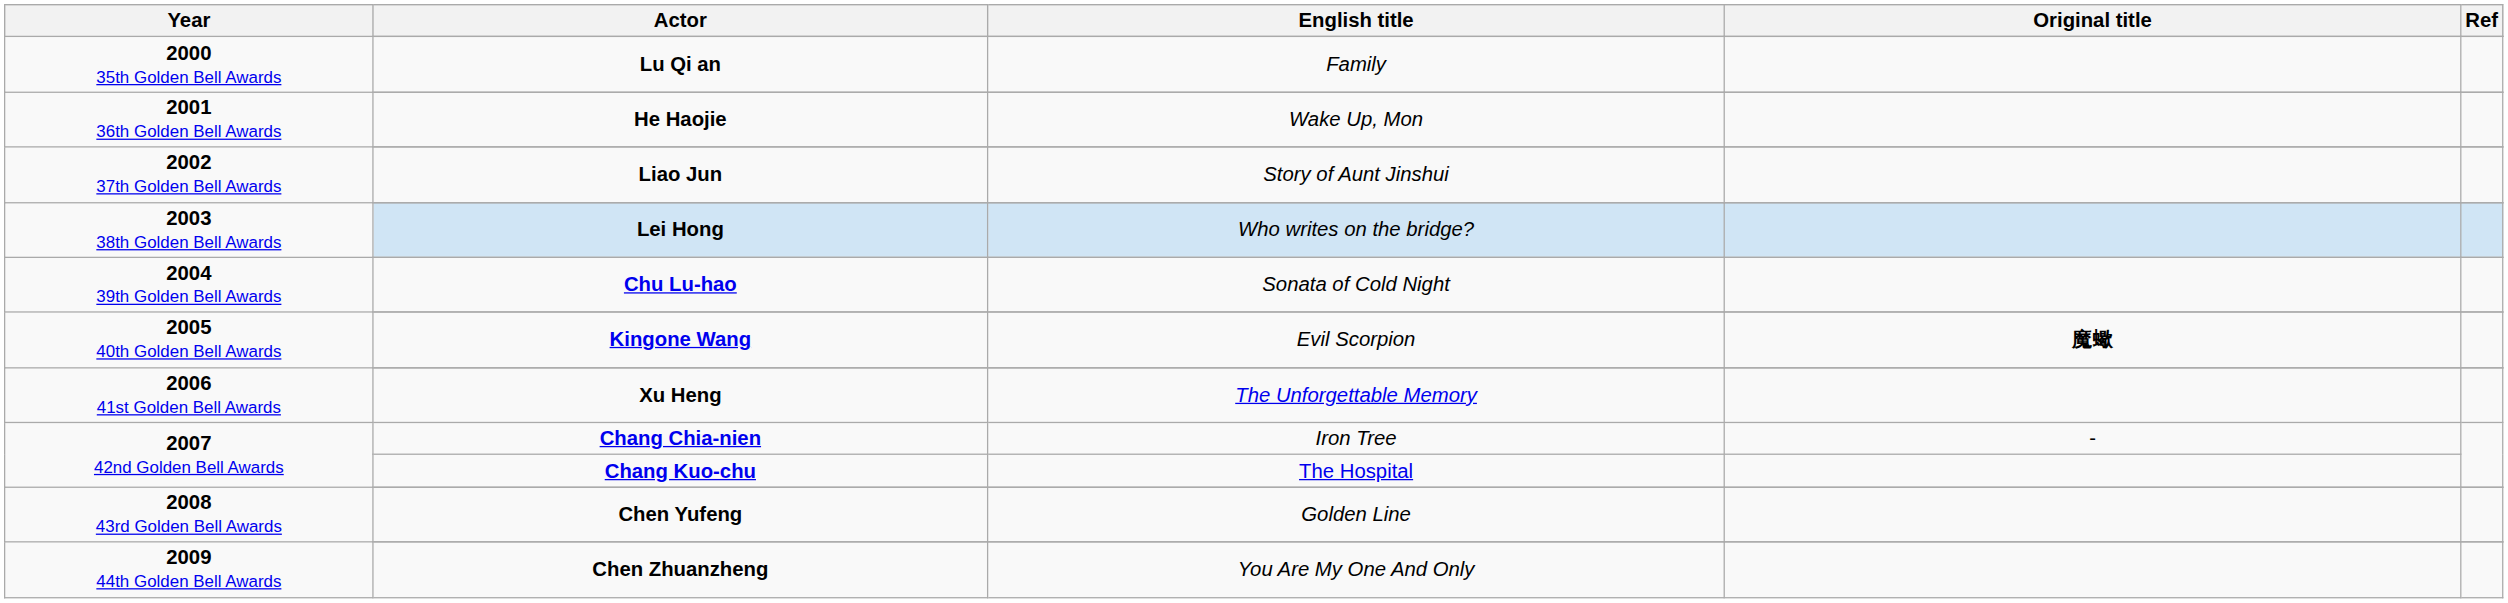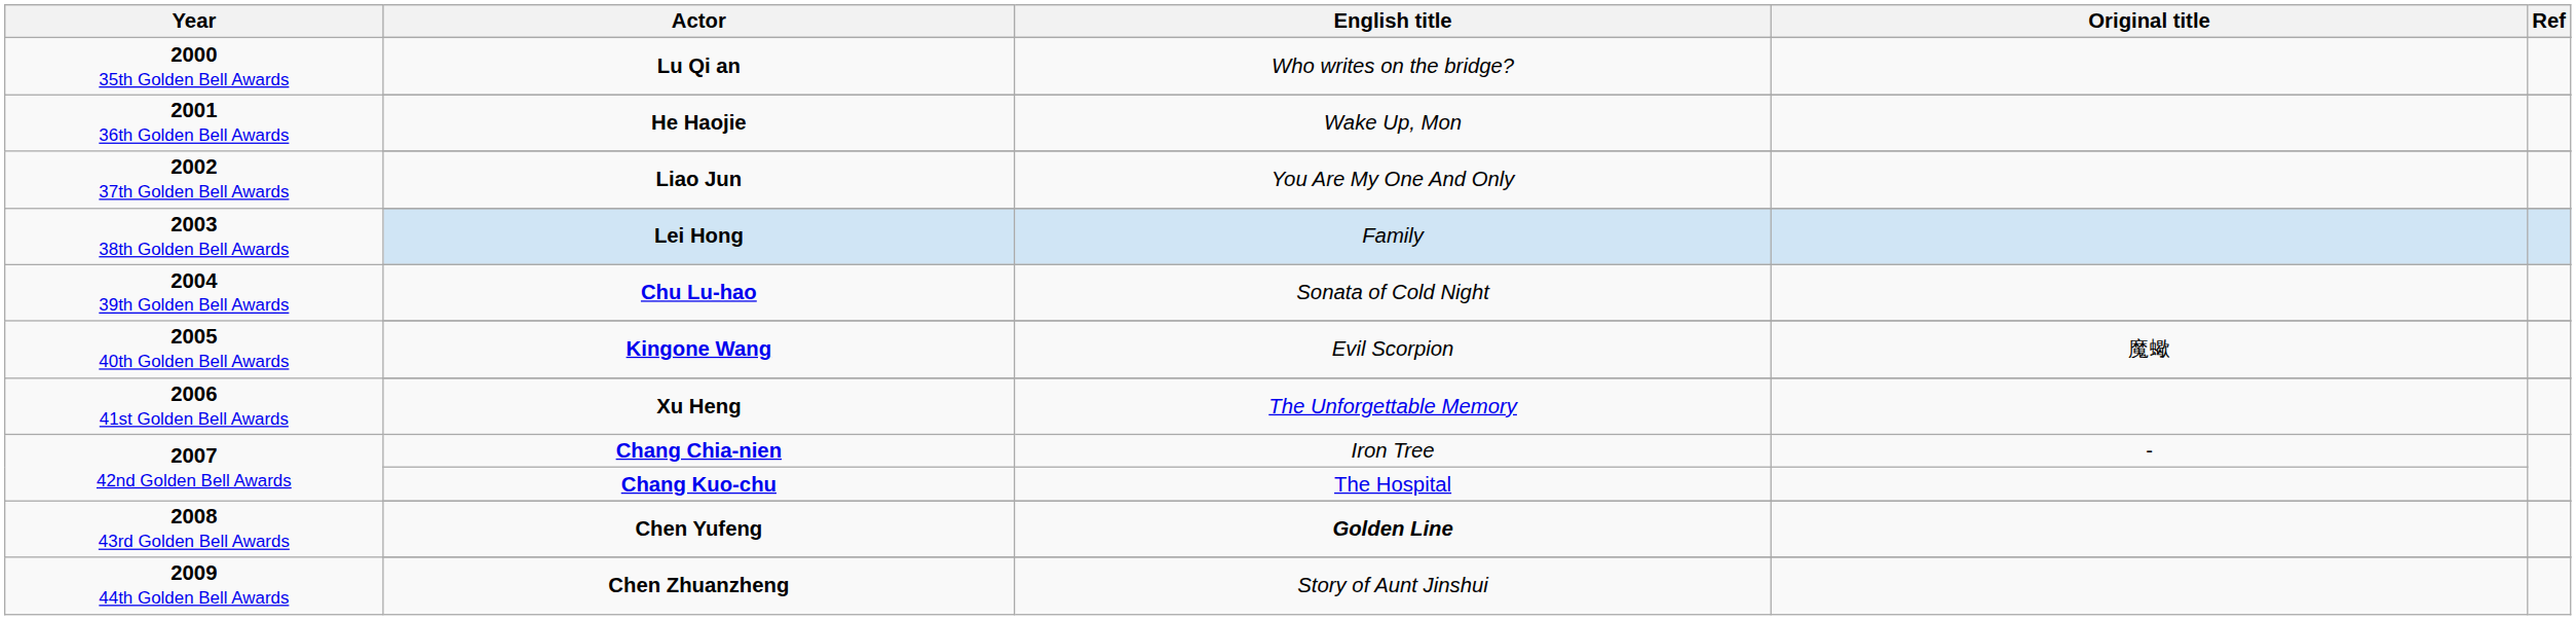Lu Qi an | English title: Family -> Who writes on the bridge?
Liao Jun | English title: Story of Aunt Jinshui -> You Are My One And Only
Lei Hong | English title: Who writes on the bridge? -> Family
Kingone Wang | Original title: bold -> normal
Chen Yufeng | English title: normal -> bold
Chen Zhuanzheng | English title: You Are My One And Only -> Story of Aunt Jinshui
